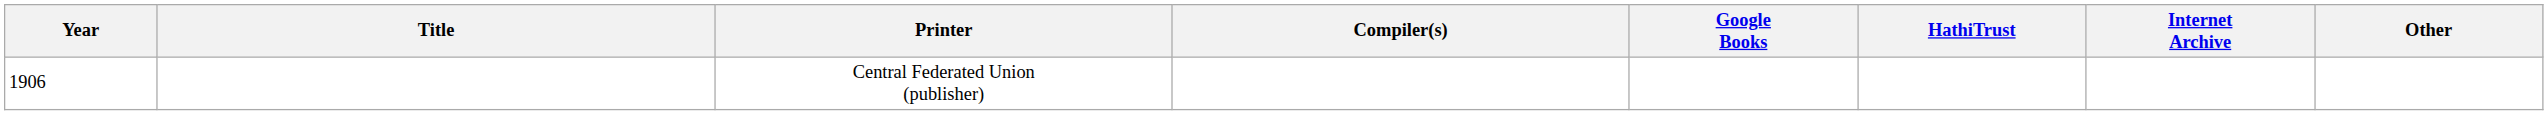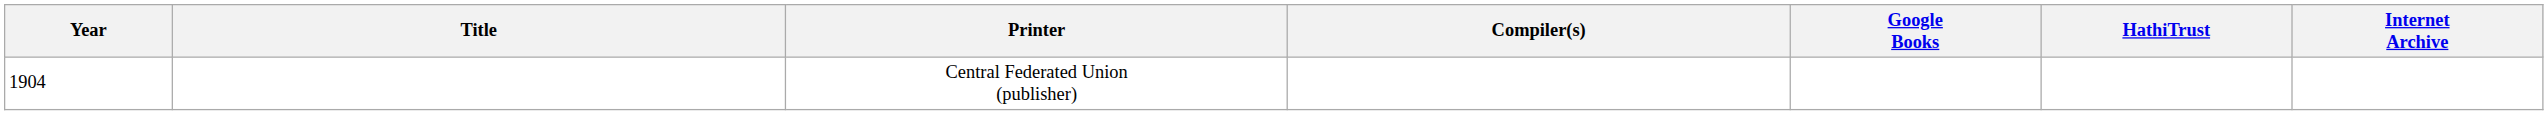- column: Other
Central Federated Union (publisher) | Year: 1906 -> 1904
